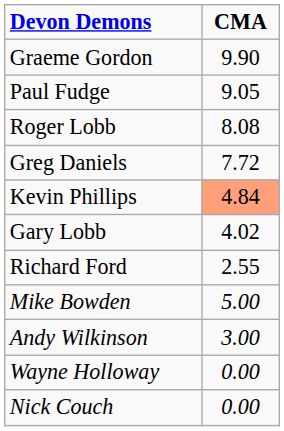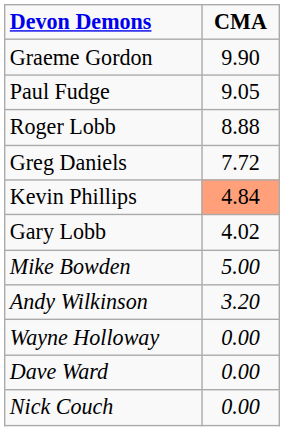Roger Lobb | CMA: 8.08 -> 8.88
- row: Richard Ford | 2.55
Andy Wilkinson | CMA: 3.00 -> 3.20
+ row: Dave Ward | 0.00
